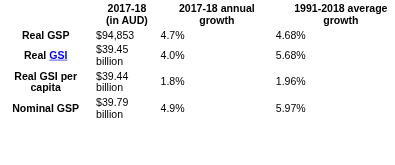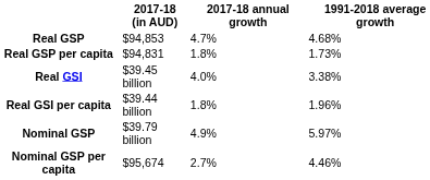+ row: Real GSP per capita | $94,831 | 1.8% | 1.73%
Real GSI | 1991-2018 average growth: 5.68% -> 3.38%
+ row: Nominal GSP per capita | $95,674 | 2.7% | 4.46%
